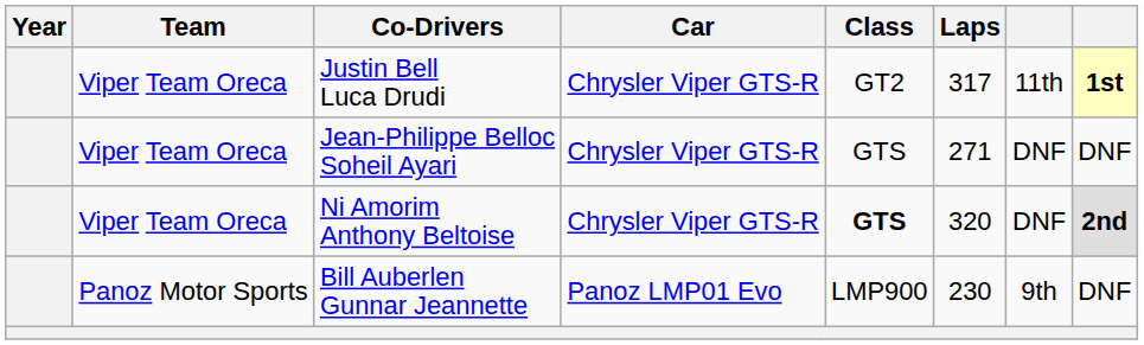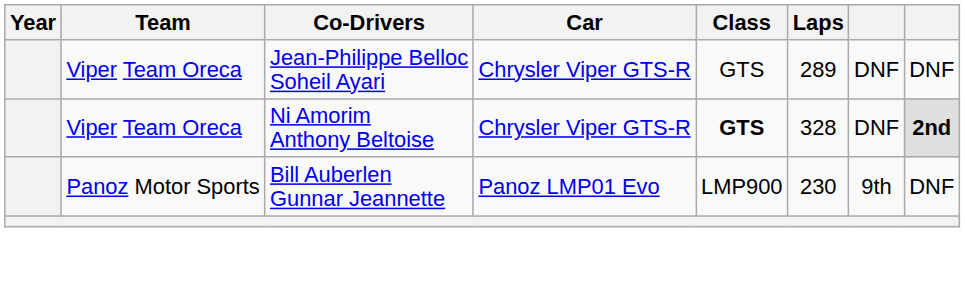- row: Viper Team Oreca | Justin Bell Luca Drudi | Chrysler Viper GTS-R | GT2 | 317 | 11th | 1st
Jean-Philippe Belloc Soheil Ayari | Laps: 271 -> 289
Ni Amorim Anthony Beltoise | Laps: 320 -> 328
